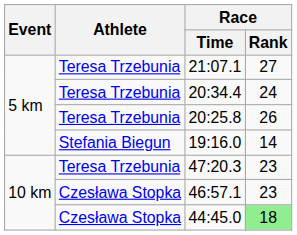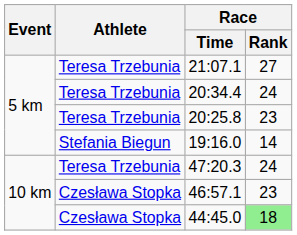20:25.8 | Race / Rank: 26 -> 23
47:20.3 | Race / Rank: 23 -> 24
